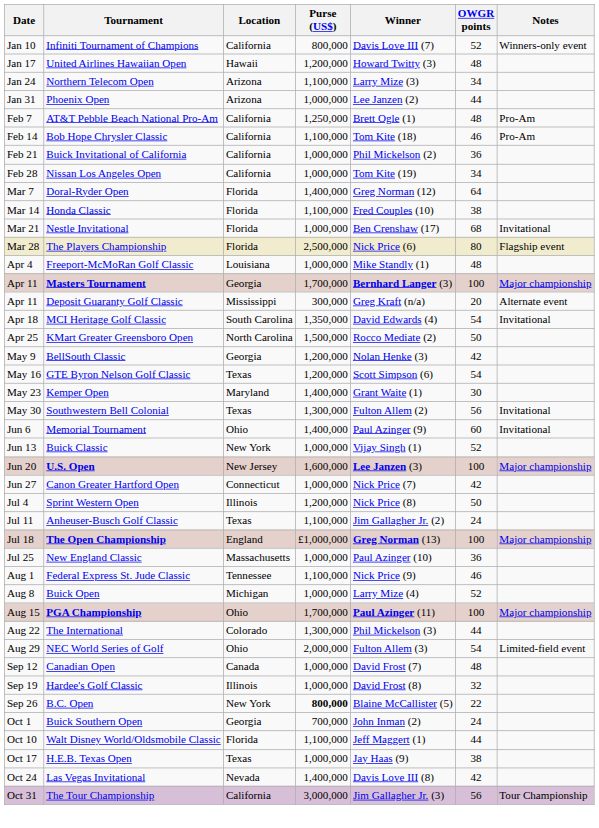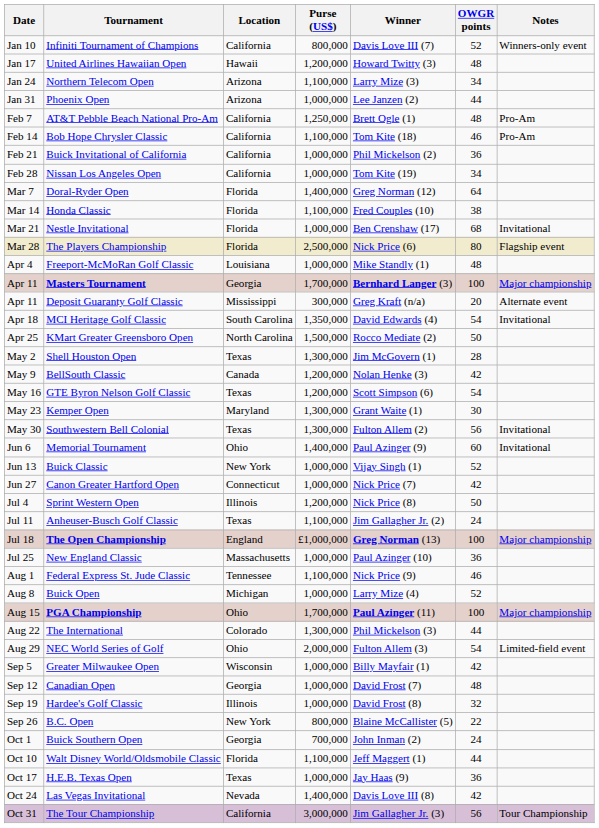+ row: May 2 | Shell Houston Open | Texas | 1,300,000 | Jim McGovern (1) | 28
BellSouth Classic | Location: Georgia -> Canada
Kemper Open | Purse (US$): 1,400,000 -> 1,300,000
- row: Jun 20 | U.S. Open | New Jersey | 1,600,000 | Lee Janzen (3) | 100 | Major championship
+ row: Sep 5 | Greater Milwaukee Open | Wisconsin | 1,000,000 | Billy Mayfair (1) | 42
Canadian Open | Location: Canada -> Georgia
B.C. Open | Purse (US$): bold -> normal
H.E.B. Texas Open | OWGR points: 38 -> 36
